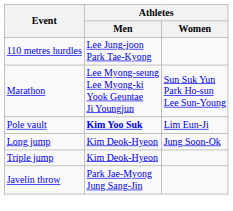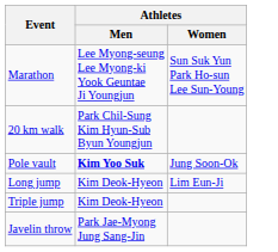- row: 110 metres hurdles | Lee Jung-joon Park Tae-Kyong
+ row: 20 km walk | Park Chil-Sung Kim Hyun-Sub Byun Youngjun
Pole vault | Athletes / Women: Lim Eun-Ji -> Jung Soon-Ok
Long jump | Athletes / Women: Jung Soon-Ok -> Lim Eun-Ji
